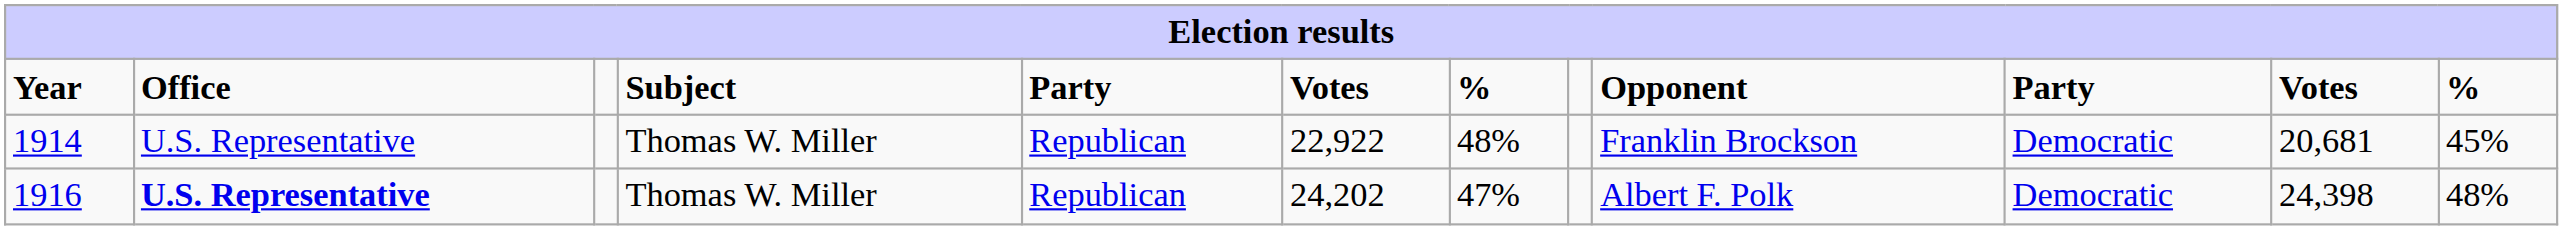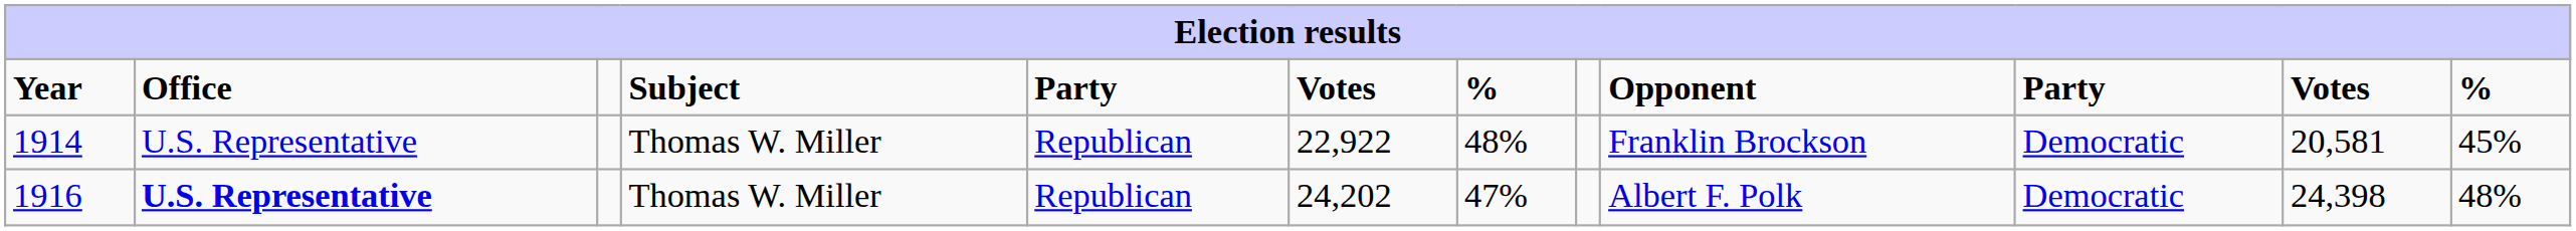1914 | column 11: 20,681 -> 20,581
